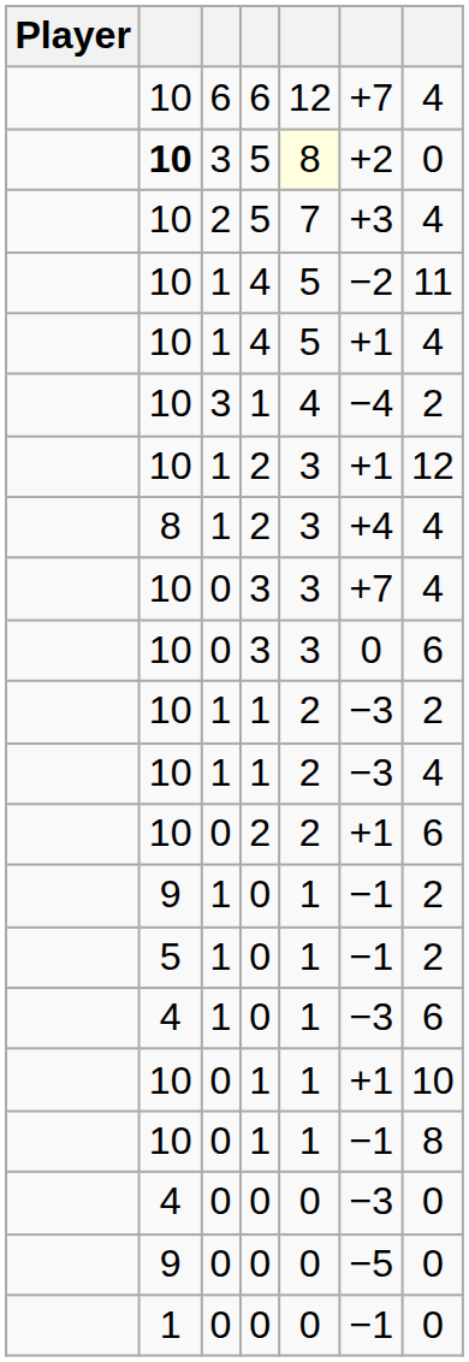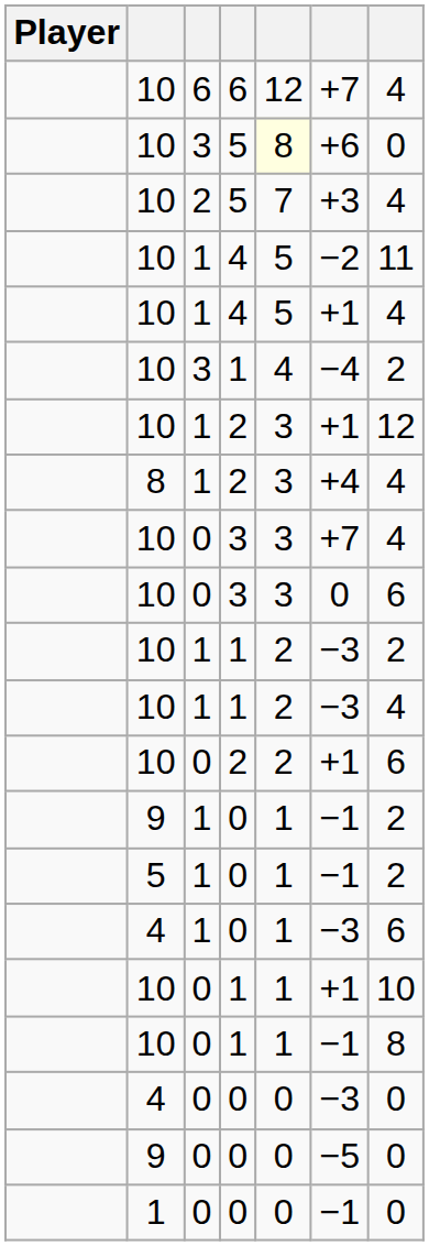3 / 5 | column 2: bold -> normal
3 / 5 | column 6: +2 -> +6
